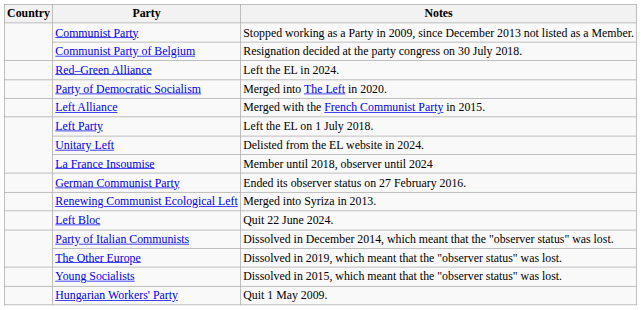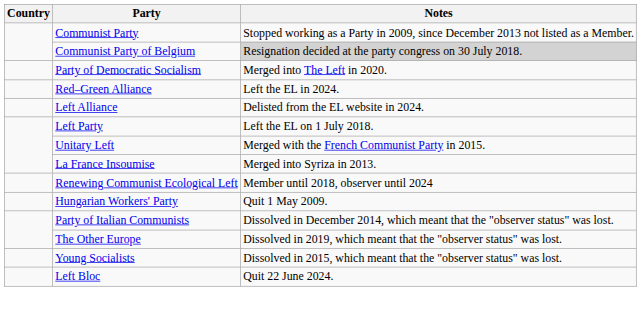Communist Party of Belgium | Notes: no background -> lightgrey background
rows swapped: Party of Democratic Socialism <-> Red–Green Alliance
Left Alliance | Notes: Merged with the French Communist Party in 2015. -> Delisted from the EL website in 2024.
Unitary Left | Notes: Delisted from the EL website in 2024. -> Merged with the French Communist Party in 2015.
La France Insoumise | Notes: Member until 2018, observer until 2024 -> Merged into Syriza in 2013.
- row: German Communist Party | Ended its observer status on 27 February 2016.
Renewing Communist Ecological Left | Notes: Merged into Syriza in 2013. -> Member until 2018, observer until 2024
rows swapped: Hungarian Workers' Party <-> Left Bloc
